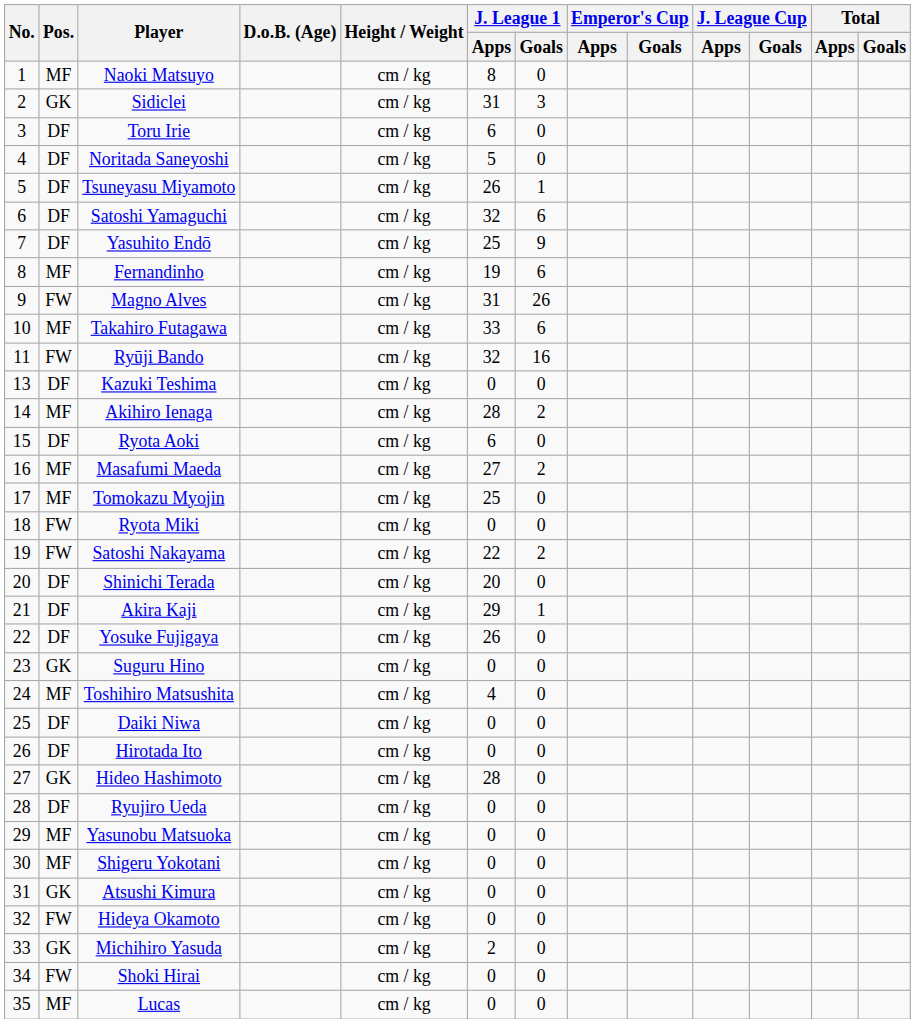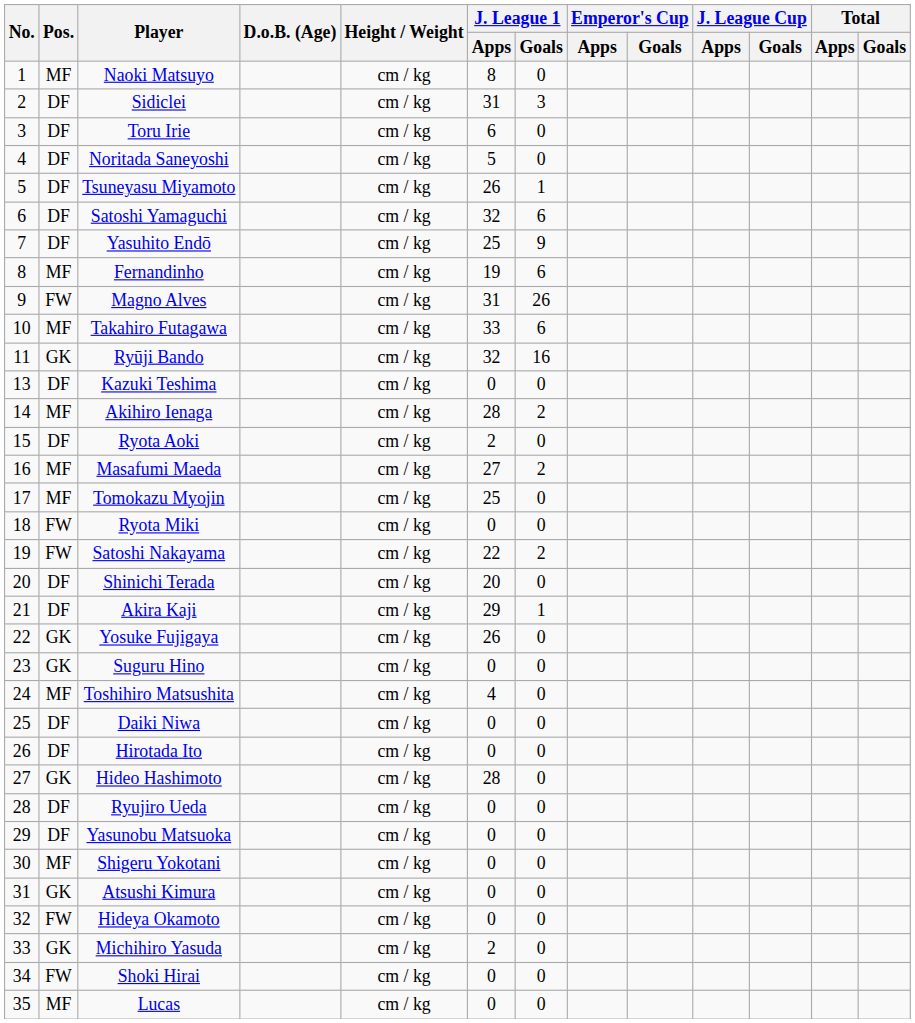Sidiclei | Pos.: GK -> DF
Ryūji Bando | Pos.: FW -> GK
Ryota Aoki | J. League 1 / Apps: 6 -> 2
Yosuke Fujigaya | Pos.: DF -> GK
Yasunobu Matsuoka | Pos.: MF -> DF
